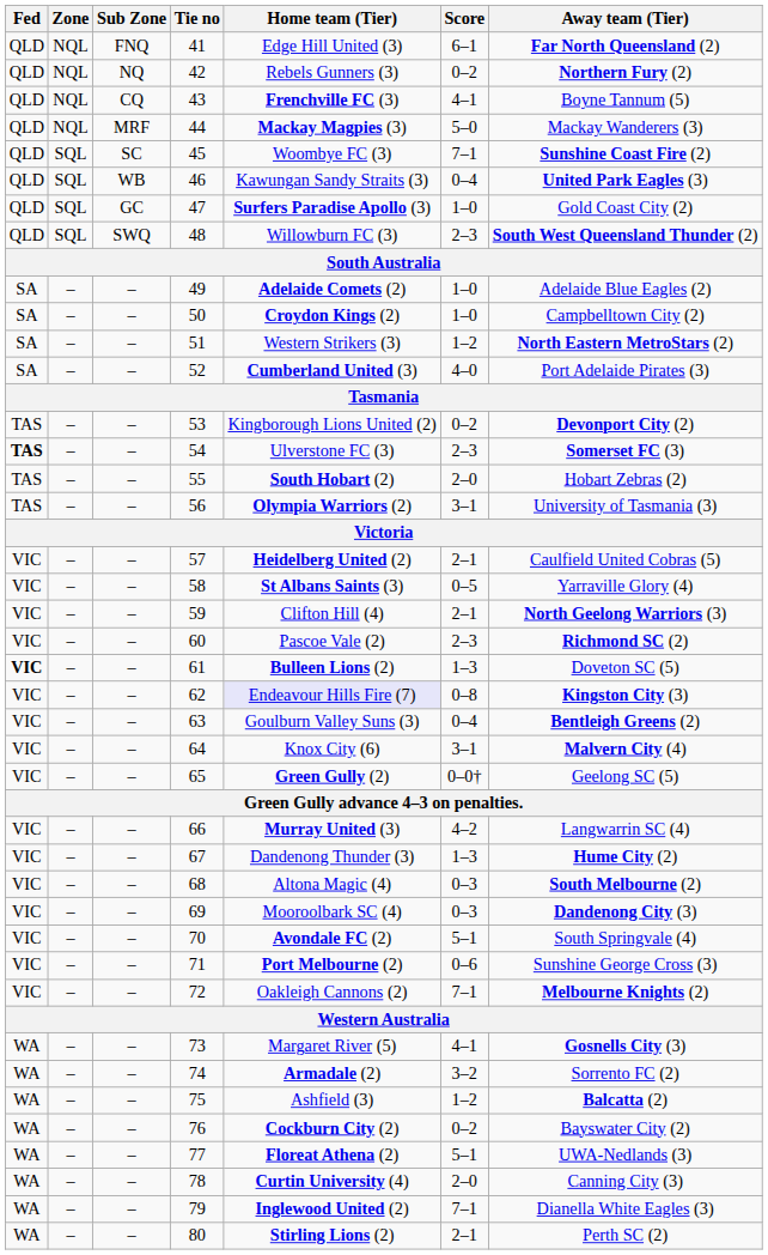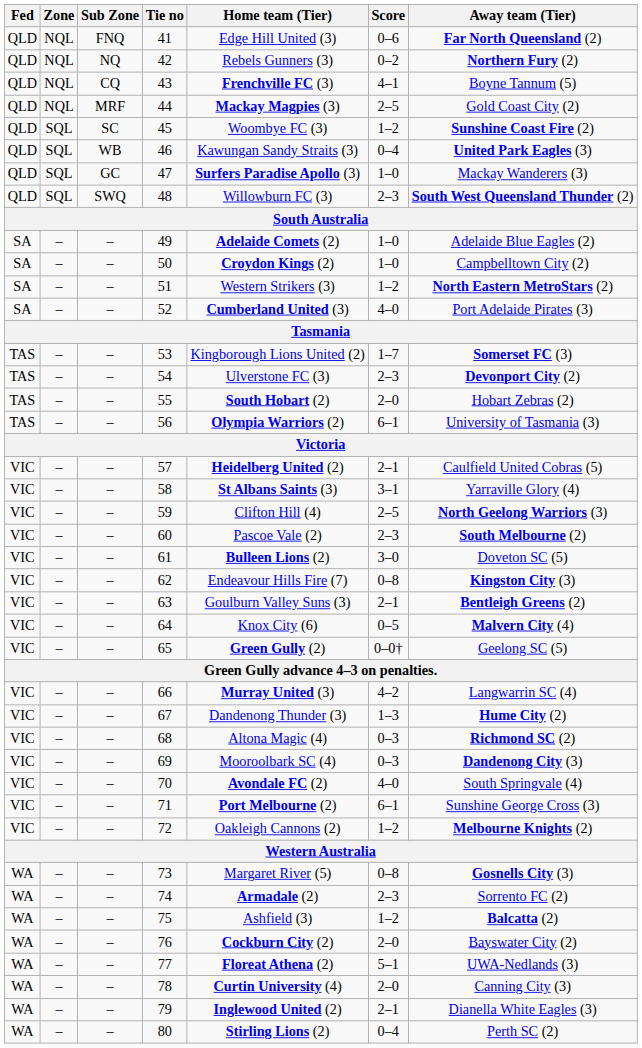41 | Score: 6–1 -> 0–6
44 | Score: 5–0 -> 2–5
44 | Away team (Tier): Mackay Wanderers (3) -> Gold Coast City (2)
45 | Score: 7–1 -> 1–2
47 | Away team (Tier): Gold Coast City (2) -> Mackay Wanderers (3)
53 | Score: 0–2 -> 1–7
53 | Away team (Tier): Devonport City (2) -> Somerset FC (3)
54 | Fed: bold -> normal
54 | Away team (Tier): Somerset FC (3) -> Devonport City (2)
56 | Score: 3–1 -> 6–1
58 | Score: 0–5 -> 3–1
59 | Score: 2–1 -> 2–5
60 | Away team (Tier): Richmond SC (2) -> South Melbourne (2)
61 | Fed: bold -> normal
61 | Score: 1–3 -> 3–0
62 | Home team (Tier): lavender background -> no background
63 | Score: 0–4 -> 2–1
64 | Score: 3–1 -> 0–5
68 | Away team (Tier): South Melbourne (2) -> Richmond SC (2)
70 | Score: 5–1 -> 4–0
71 | Score: 0–6 -> 6–1
72 | Score: 7–1 -> 1–2
73 | Score: 4–1 -> 0–8
74 | Score: 3–2 -> 2–3
76 | Score: 0–2 -> 2–0
79 | Score: 7–1 -> 2–1
80 | Score: 2–1 -> 0–4
